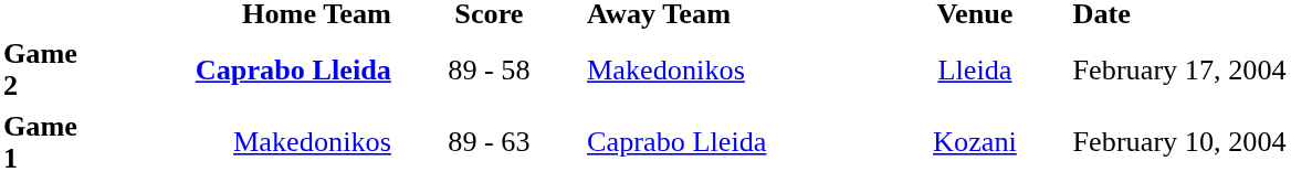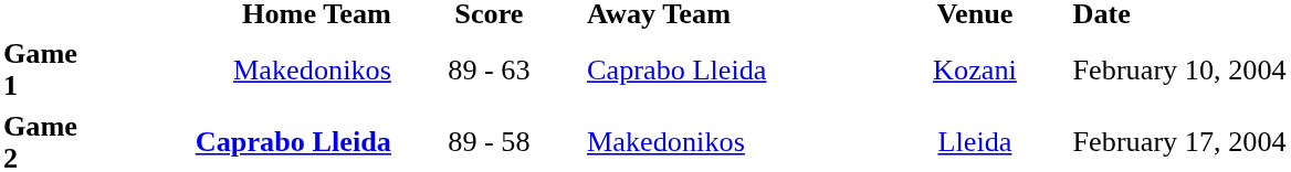rows swapped: Game 1 <-> Game 2
